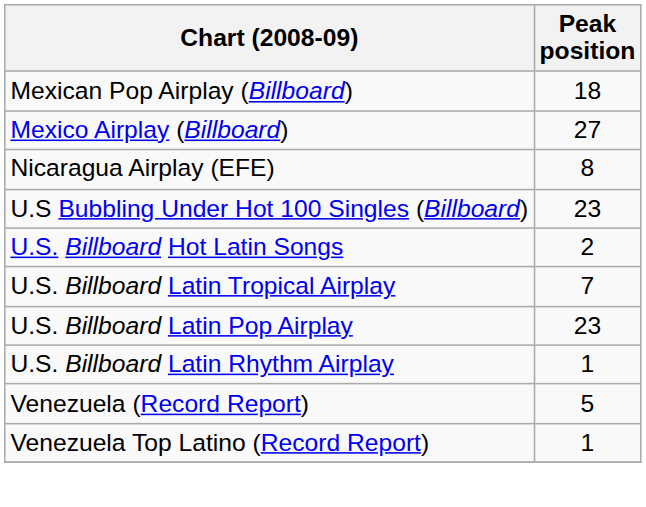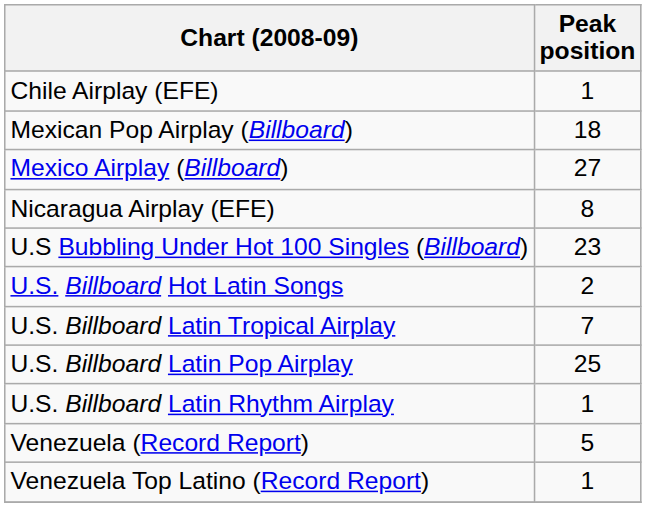+ row: Chile Airplay (EFE) | 1
U.S. Billboard Latin Pop Airplay | Peak position: 23 -> 25
